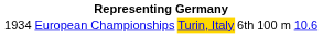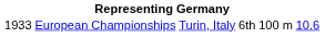European Championships | column 1: 1934 -> 1933
European Championships | column 3: gold background -> no background
